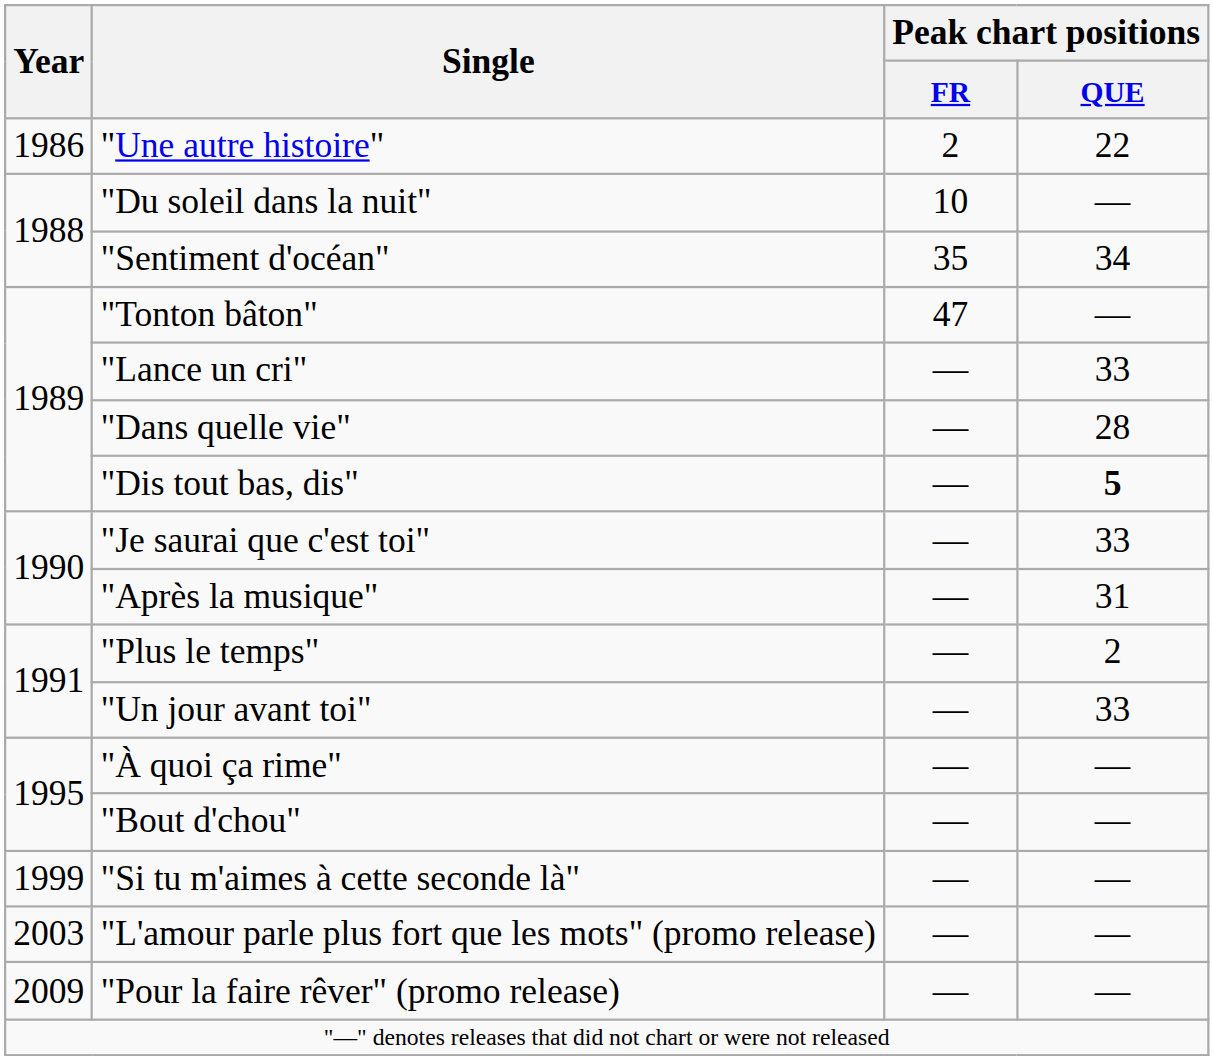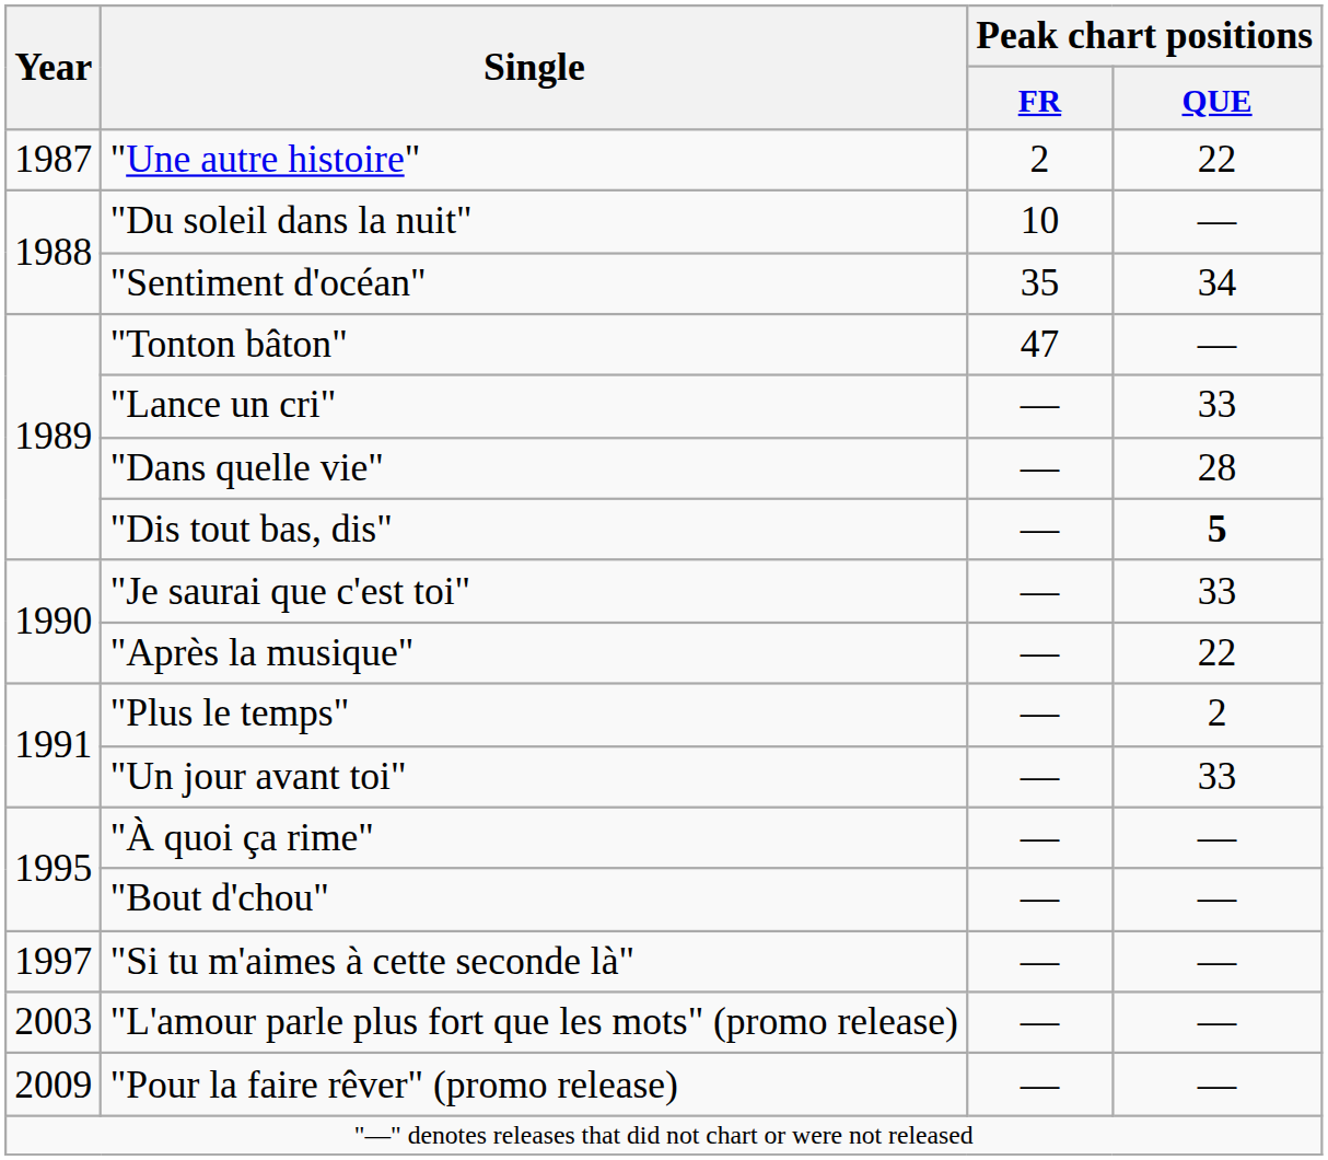"Une autre histoire" | Year: 1986 -> 1987
"Après la musique" | Peak chart positions / QUE: 31 -> 22
"Si tu m'aimes à cette seconde là" | Year: 1999 -> 1997
